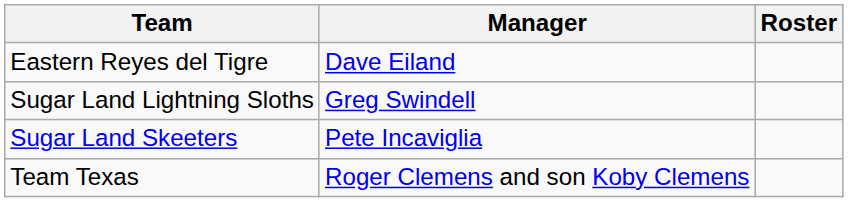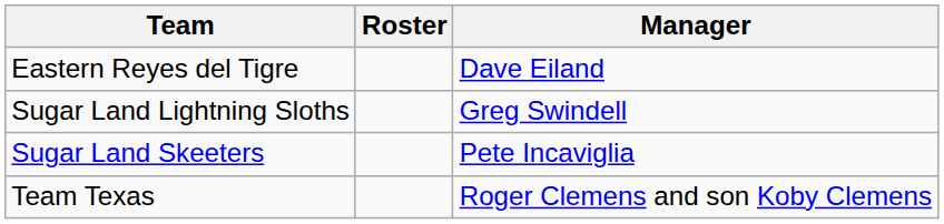columns swapped: Manager <-> Roster
